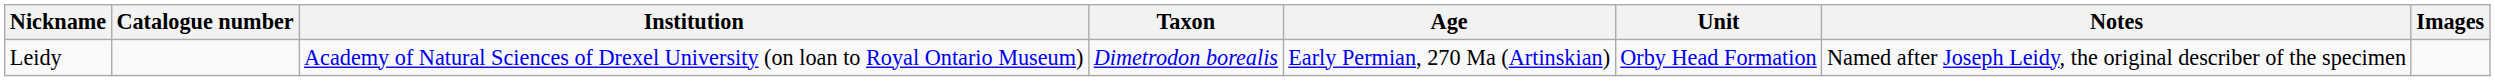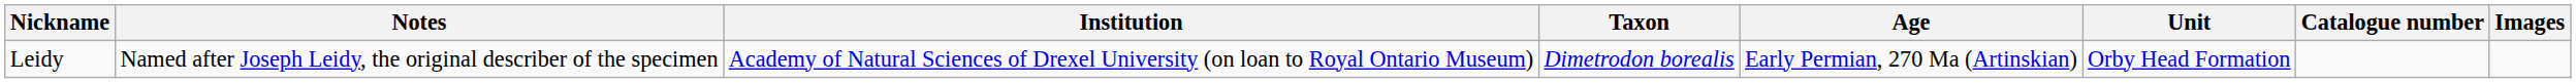columns swapped: Catalogue number <-> Notes
